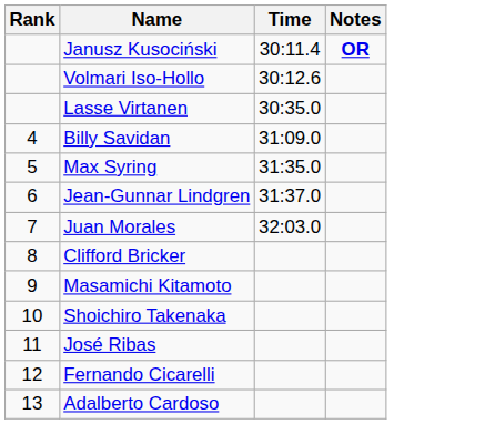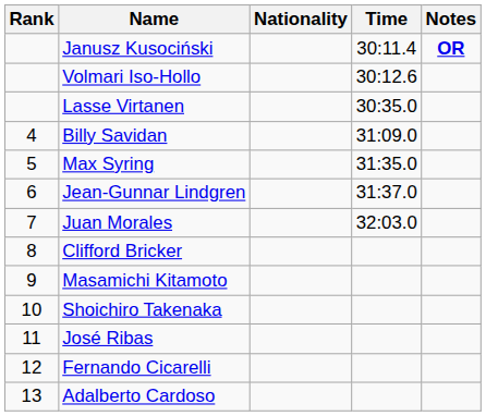+ column: Nationality
